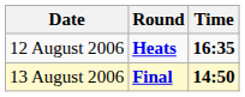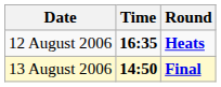columns swapped: Time <-> Round
